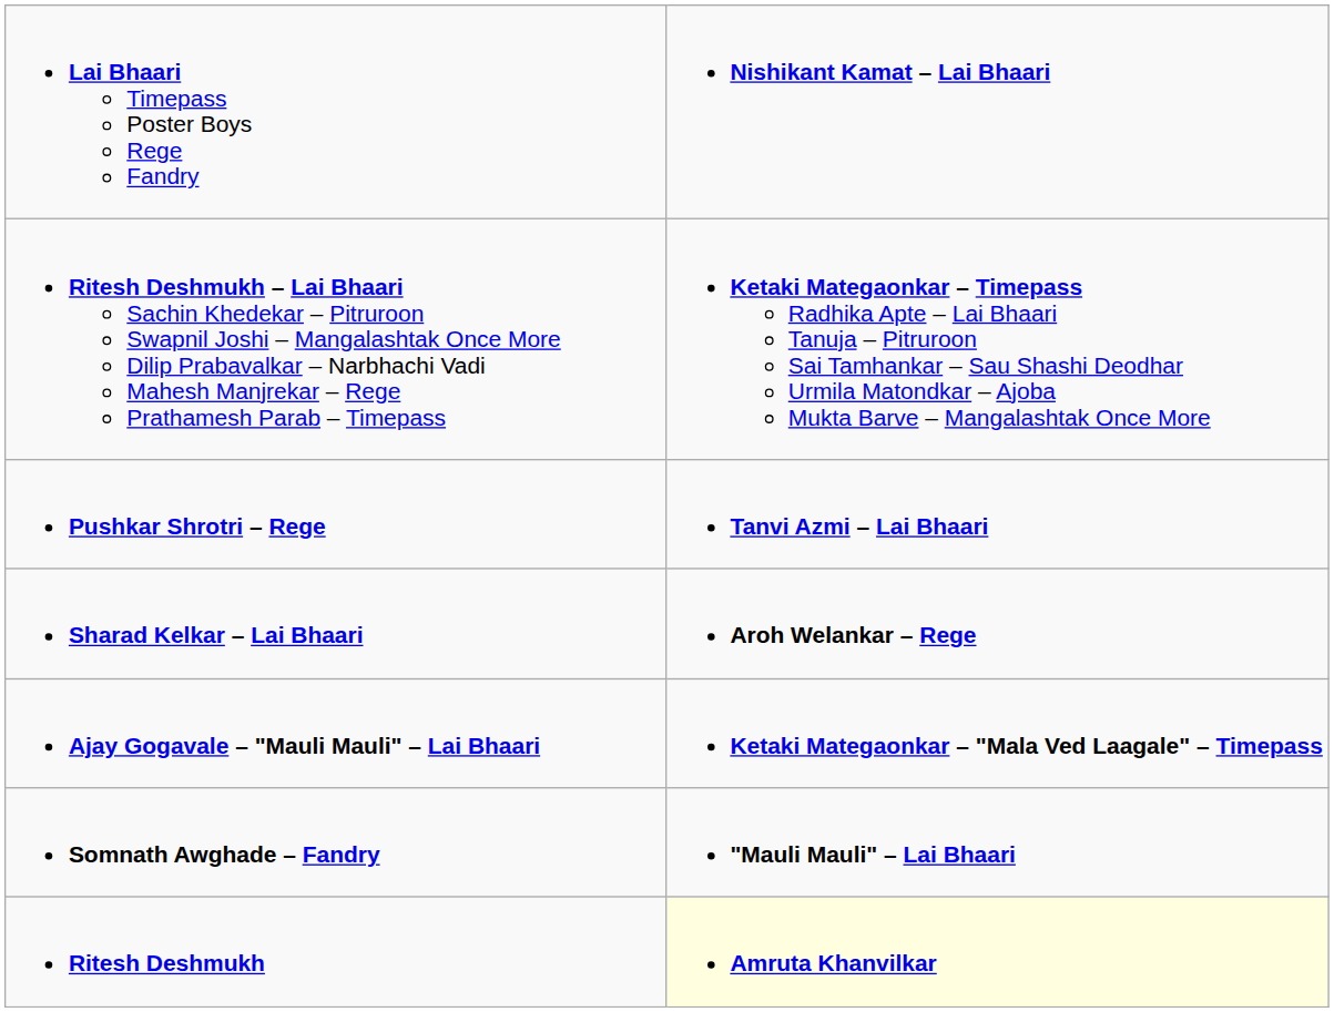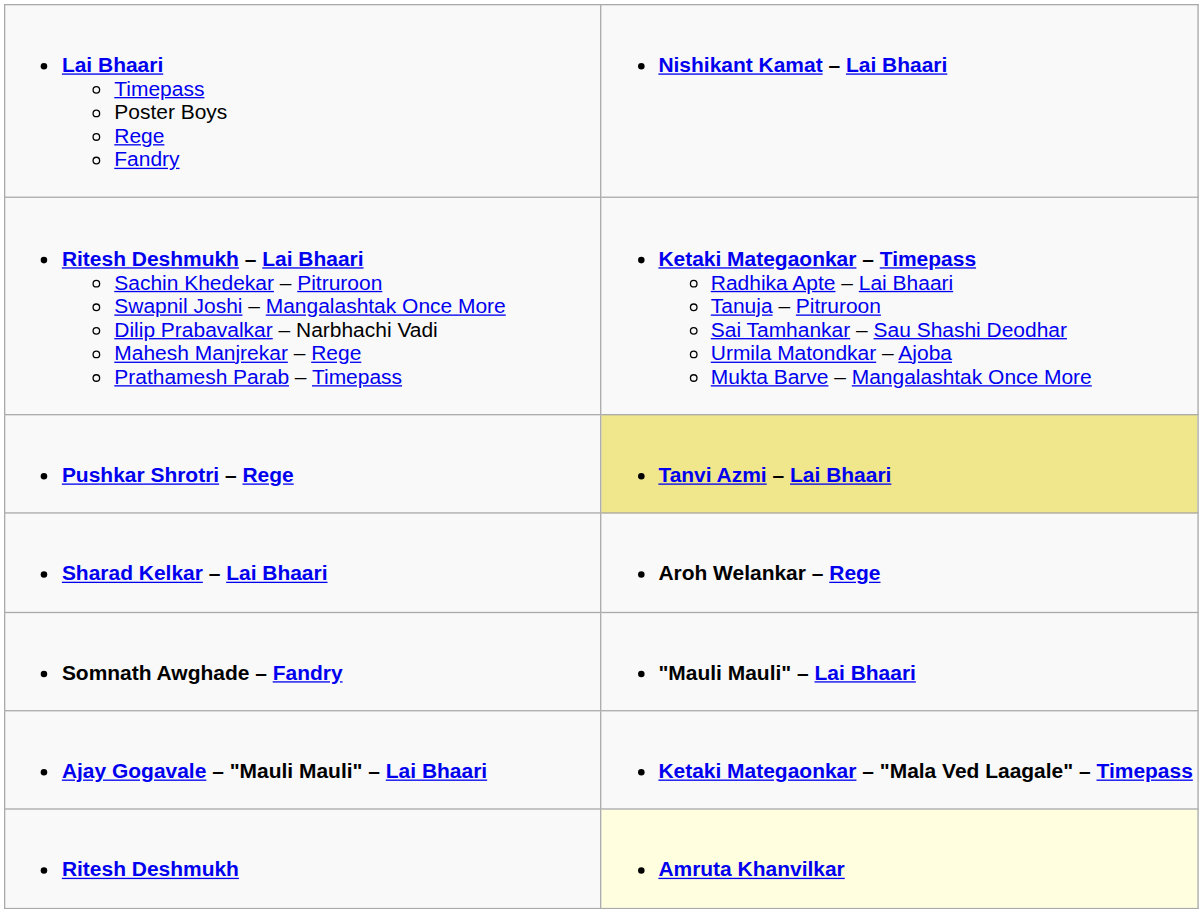Pushkar Shrotri – Rege | column 2: no background -> khaki background
rows swapped: Somnath Awghade – Fandry <-> Ajay Gogavale – "Mauli Mauli" – Lai Bhaari
